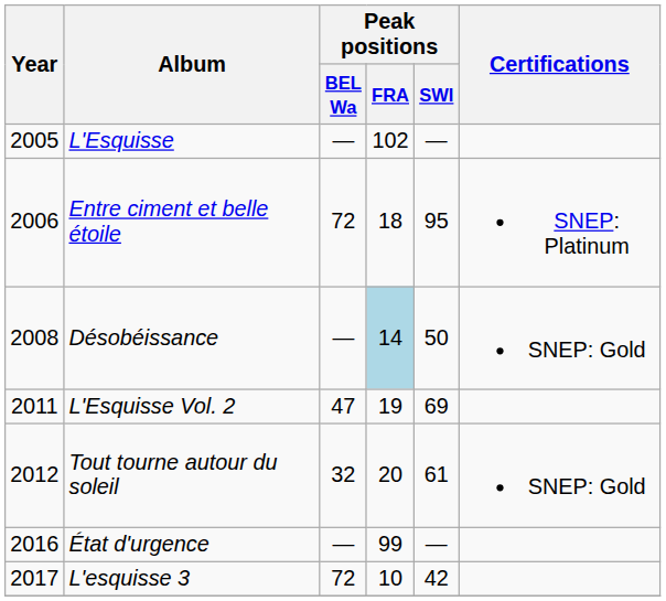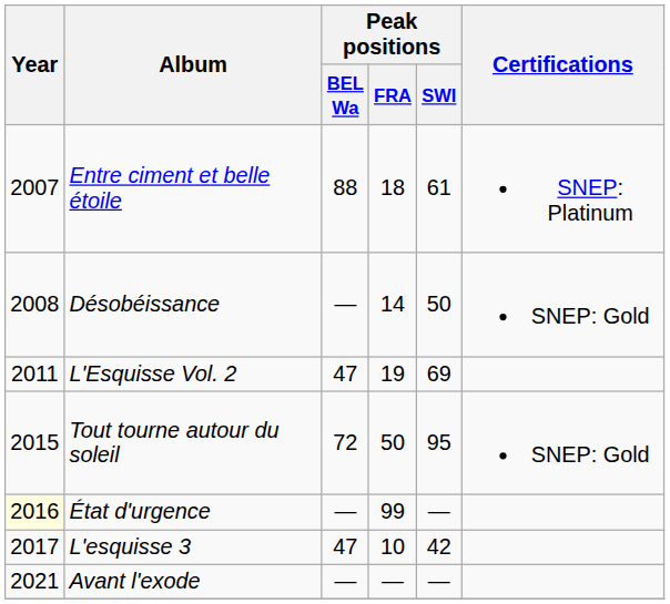- row: 2005 | L'Esquisse | — | 102 | —
Entre ciment et belle étoile | Year: 2006 -> 2007
Entre ciment et belle étoile | Peak positions / BEL Wa: 72 -> 88
Entre ciment et belle étoile | Peak positions / SWI: 95 -> 61
Désobéissance | Peak positions / FRA: lightblue background -> no background
Tout tourne autour du soleil | Year: 2012 -> 2015
Tout tourne autour du soleil | Peak positions / BEL Wa: 32 -> 72
Tout tourne autour du soleil | Peak positions / FRA: 20 -> 50
Tout tourne autour du soleil | Peak positions / SWI: 61 -> 95
État d'urgence | Year: no background -> lightyellow background
L'esquisse 3 | Peak positions / BEL Wa: 72 -> 47
+ row: 2021 | Avant l'exode | — | — | —
